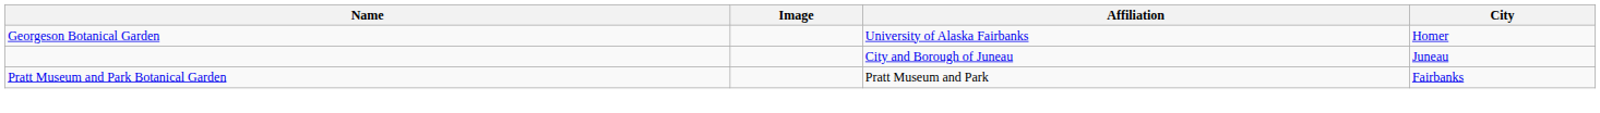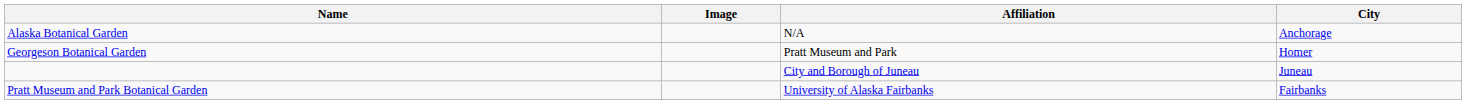+ row: Alaska Botanical Garden | N/A | Anchorage
Georgeson Botanical Garden | Affiliation: University of Alaska Fairbanks -> Pratt Museum and Park
Pratt Museum and Park Botanical Garden | Affiliation: Pratt Museum and Park -> University of Alaska Fairbanks
